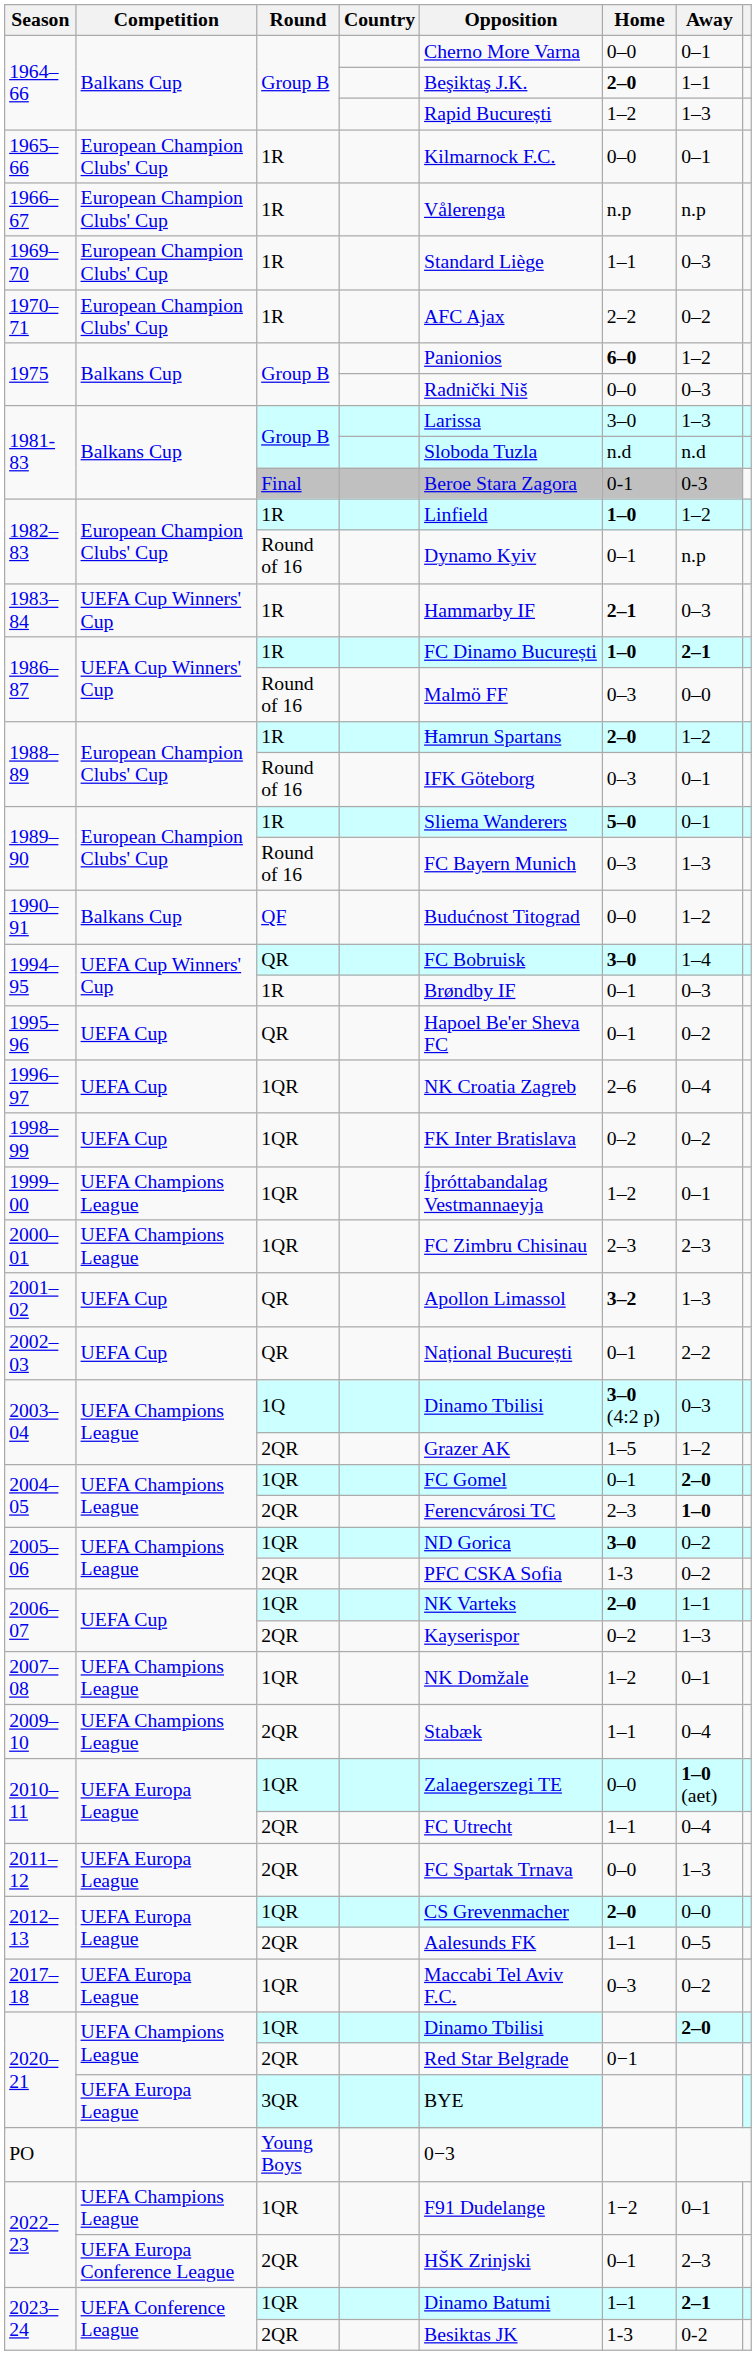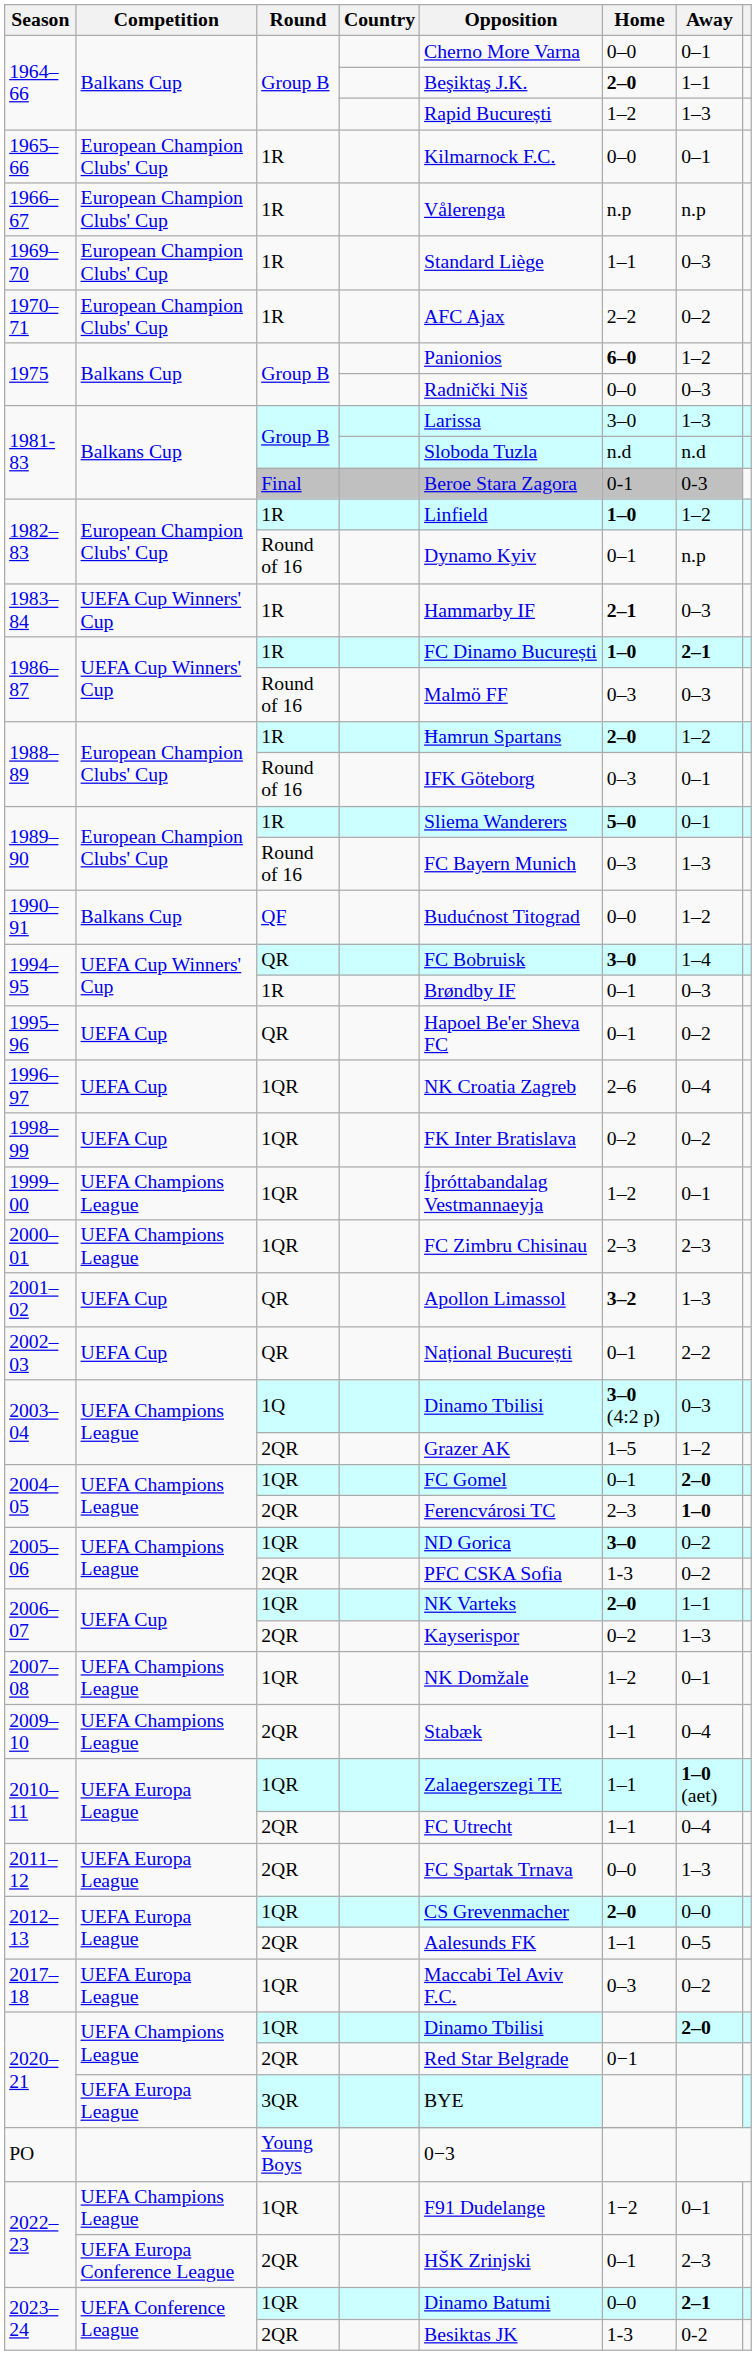1986–87 / Round of 16 | Away: 0–0 -> 0–3
2010–11 / 1QR | Home: 0–0 -> 1–1
2023–24 / 1QR | Home: 1–1 -> 0–0
